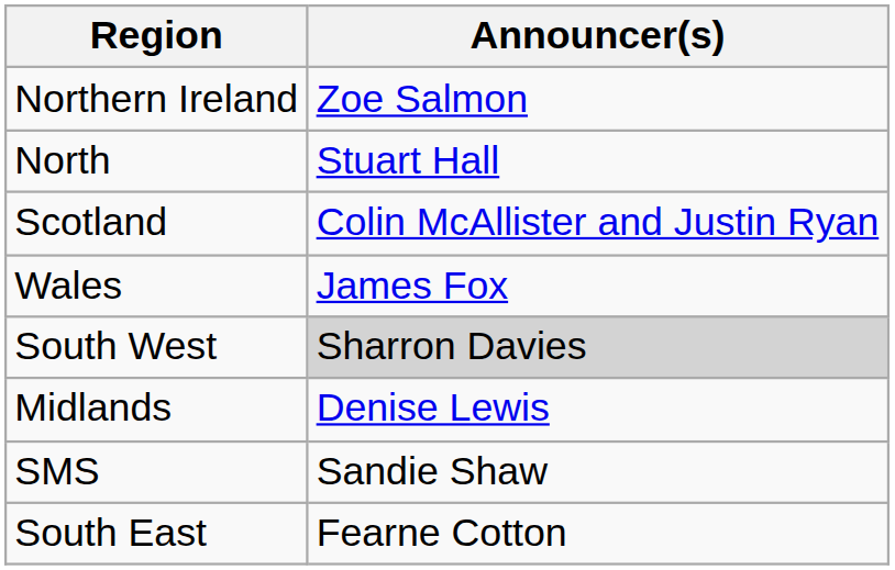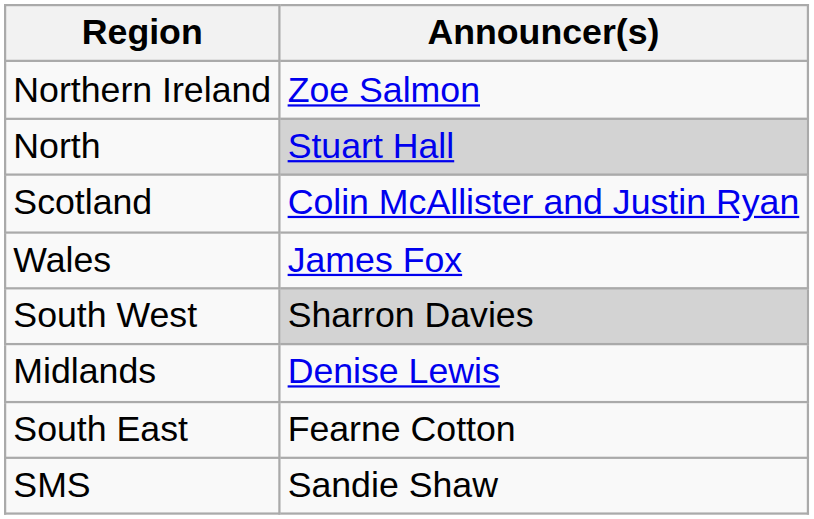North | Announcer(s): no background -> lightgrey background
rows swapped: South East <-> SMS
